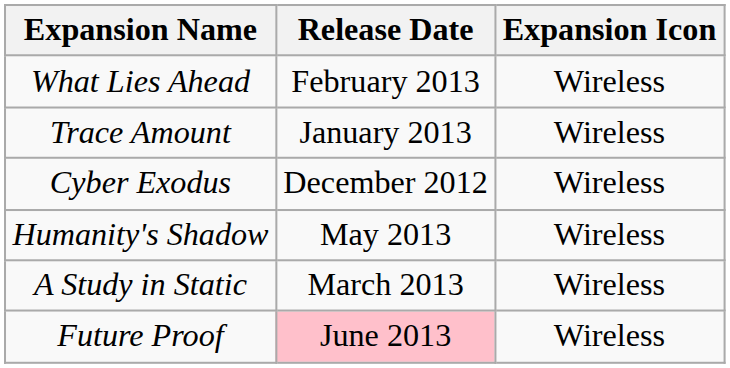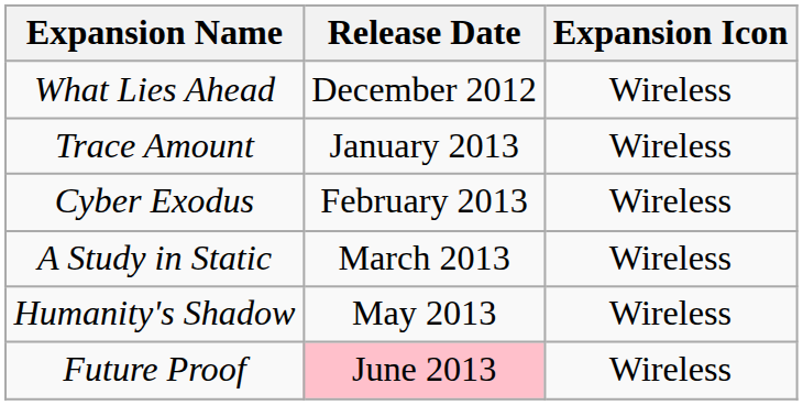What Lies Ahead | Release Date: February 2013 -> December 2012
Cyber Exodus | Release Date: December 2012 -> February 2013
rows swapped: A Study in Static <-> Humanity's Shadow
